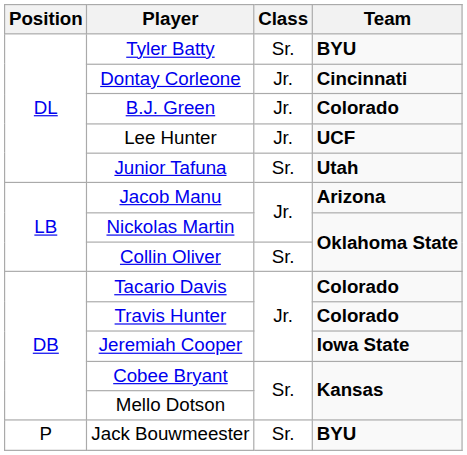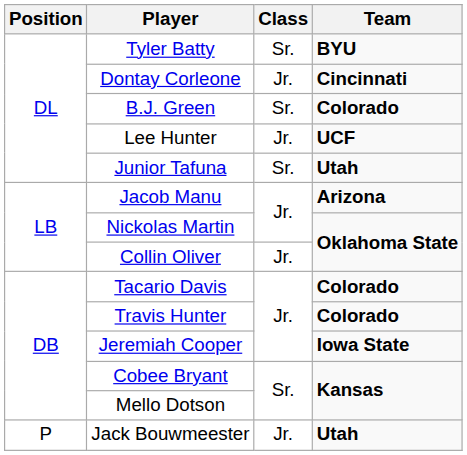B.J. Green | Class: Jr. -> Sr.
Collin Oliver | Class: Sr. -> Jr.
Jack Bouwmeester | Class: Sr. -> Jr.
Jack Bouwmeester | Team: BYU -> Utah
